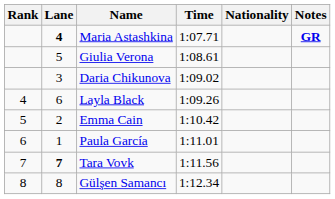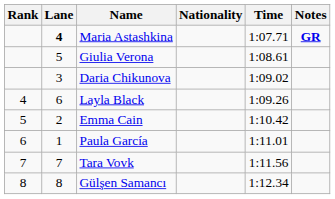columns swapped: Nationality <-> Time
Tara Vovk | Lane: bold -> normal
